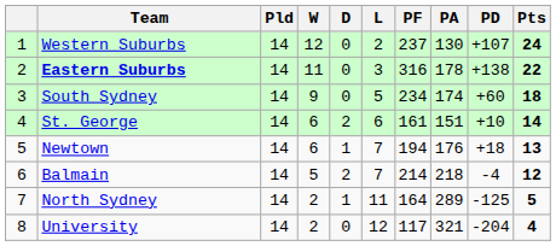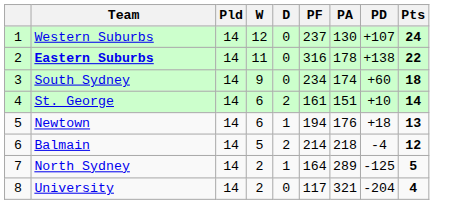- column: L | 2 | 3 | 5 | 6 | 7 | 7 | 11 | 12
